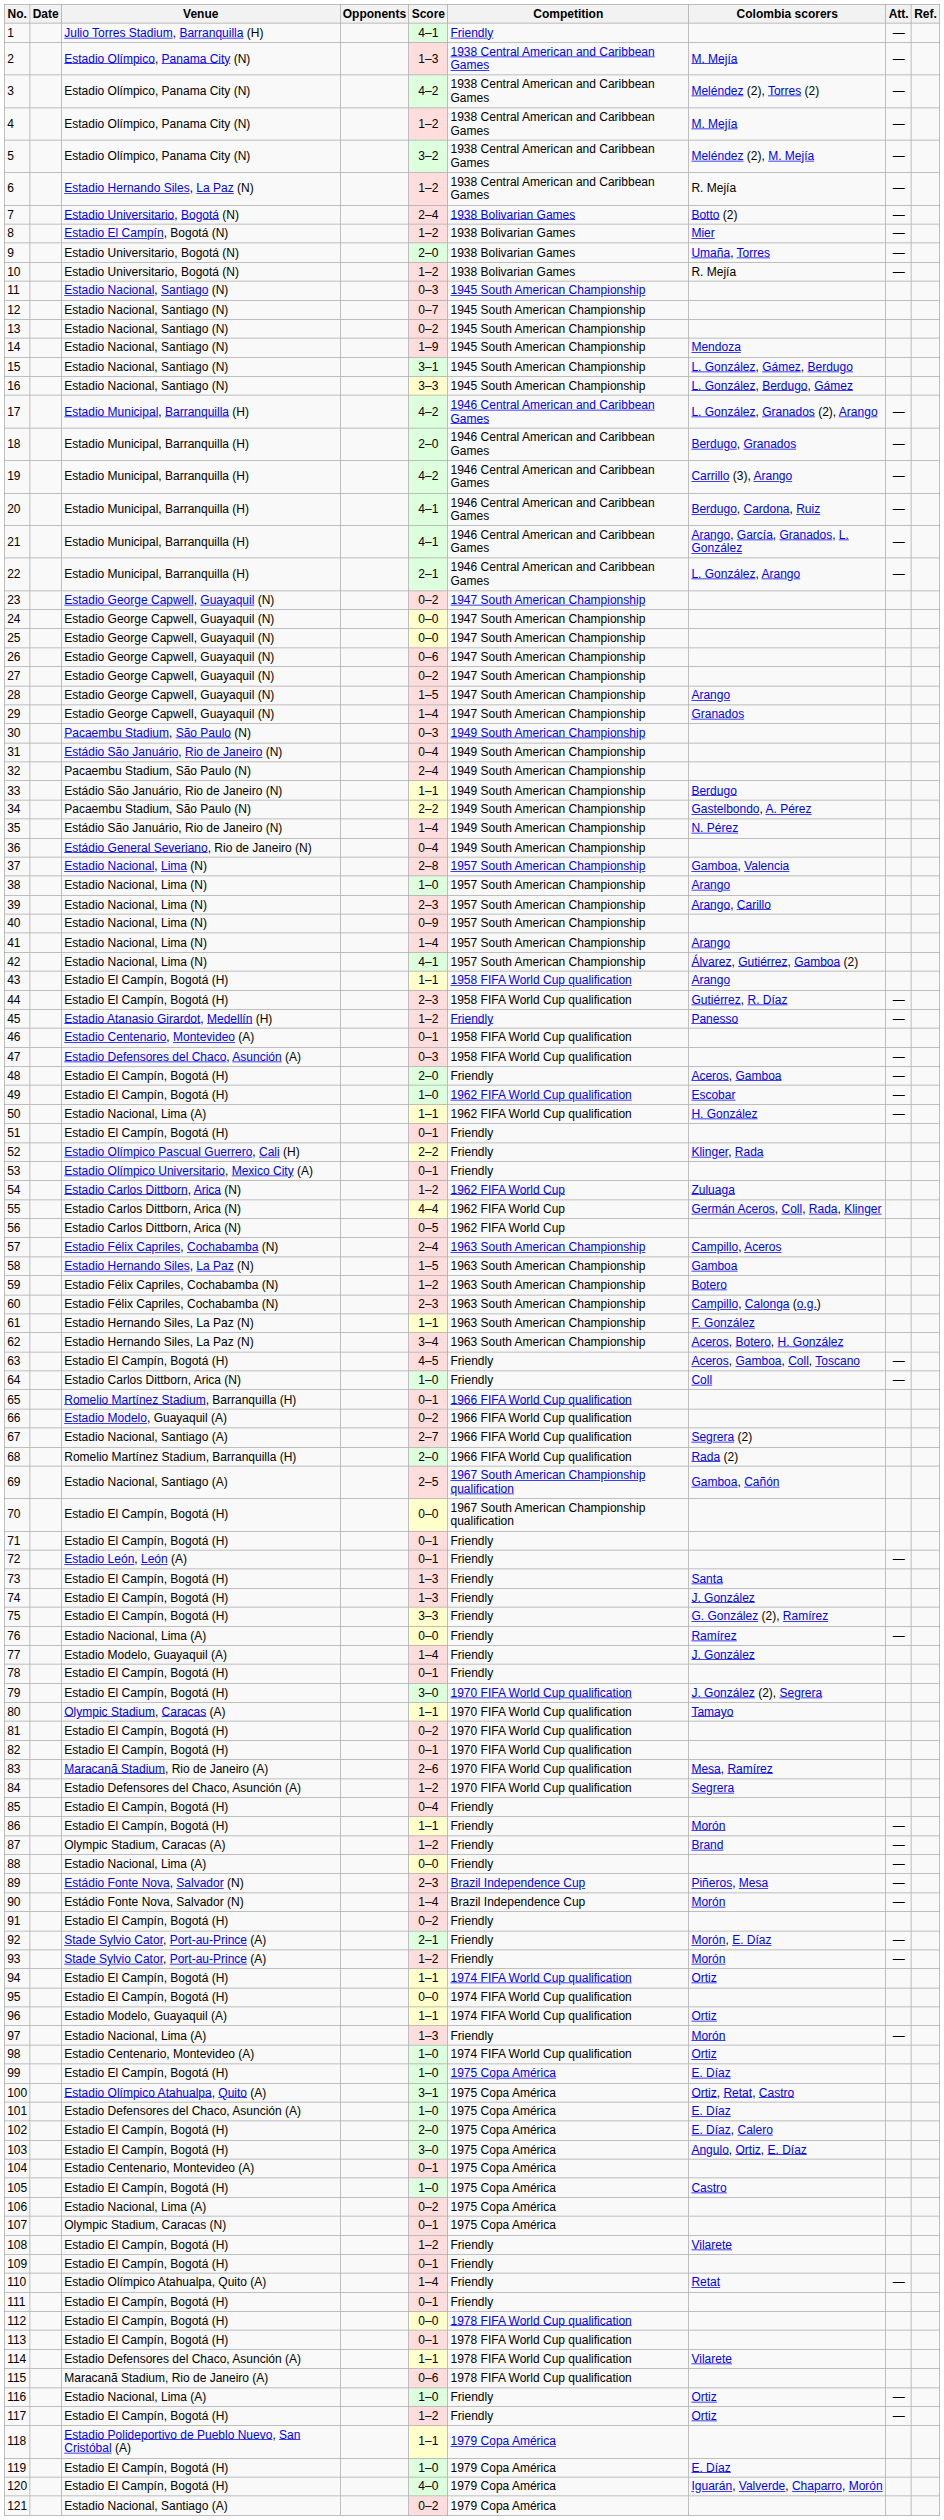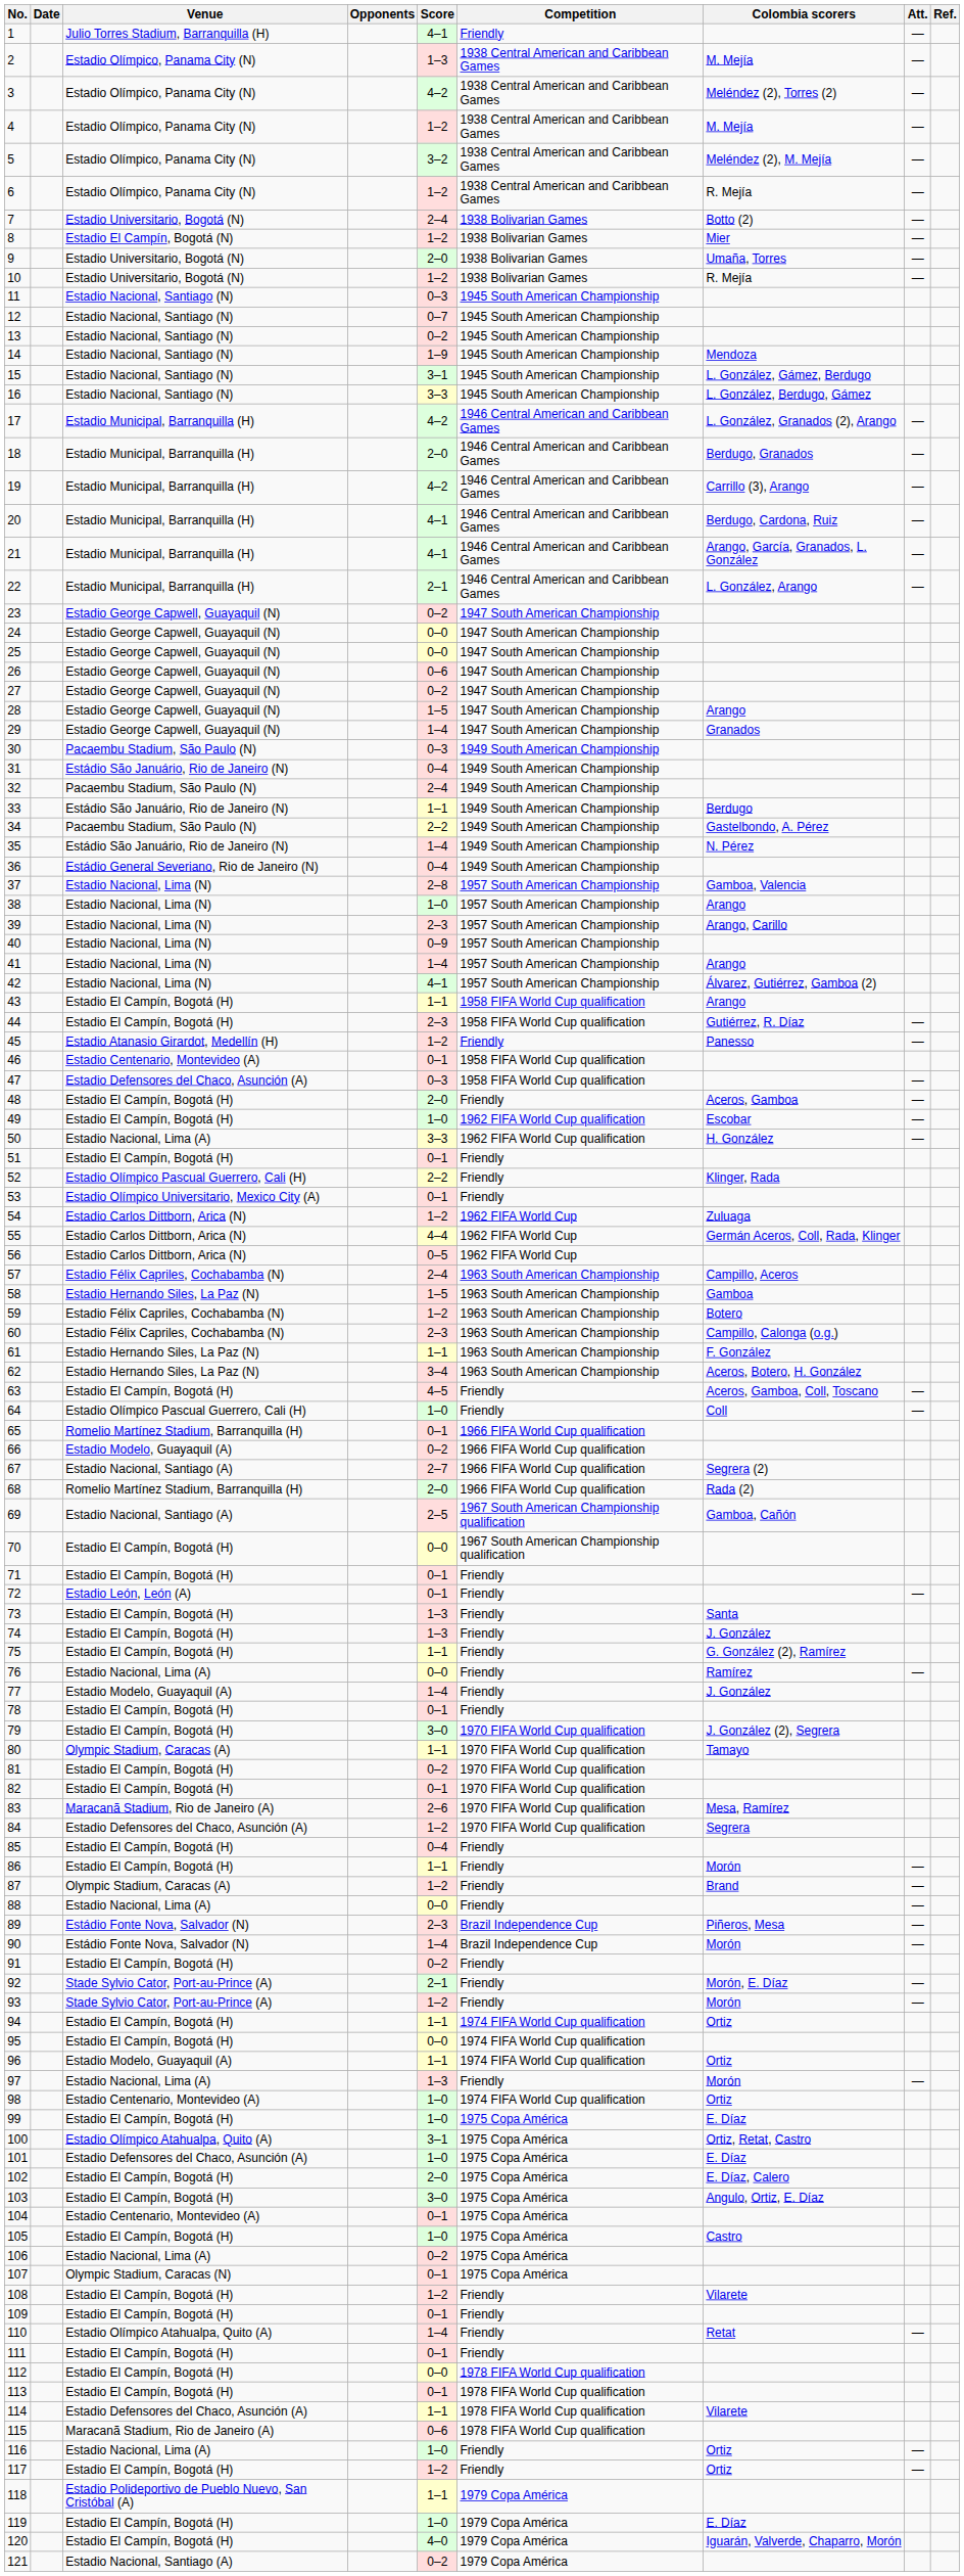6 | Venue: Estadio Hernando Siles, La Paz (N) -> Estadio Olímpico, Panama City (N)
50 | Score: 1–1 -> 3–3
64 | Venue: Estadio Carlos Dittborn, Arica (N) -> Estadio Olímpico Pascual Guerrero, Cali (H)
75 | Score: 3–3 -> 1–1
